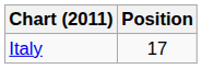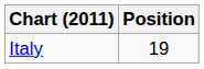Italy | Position: 17 -> 19
